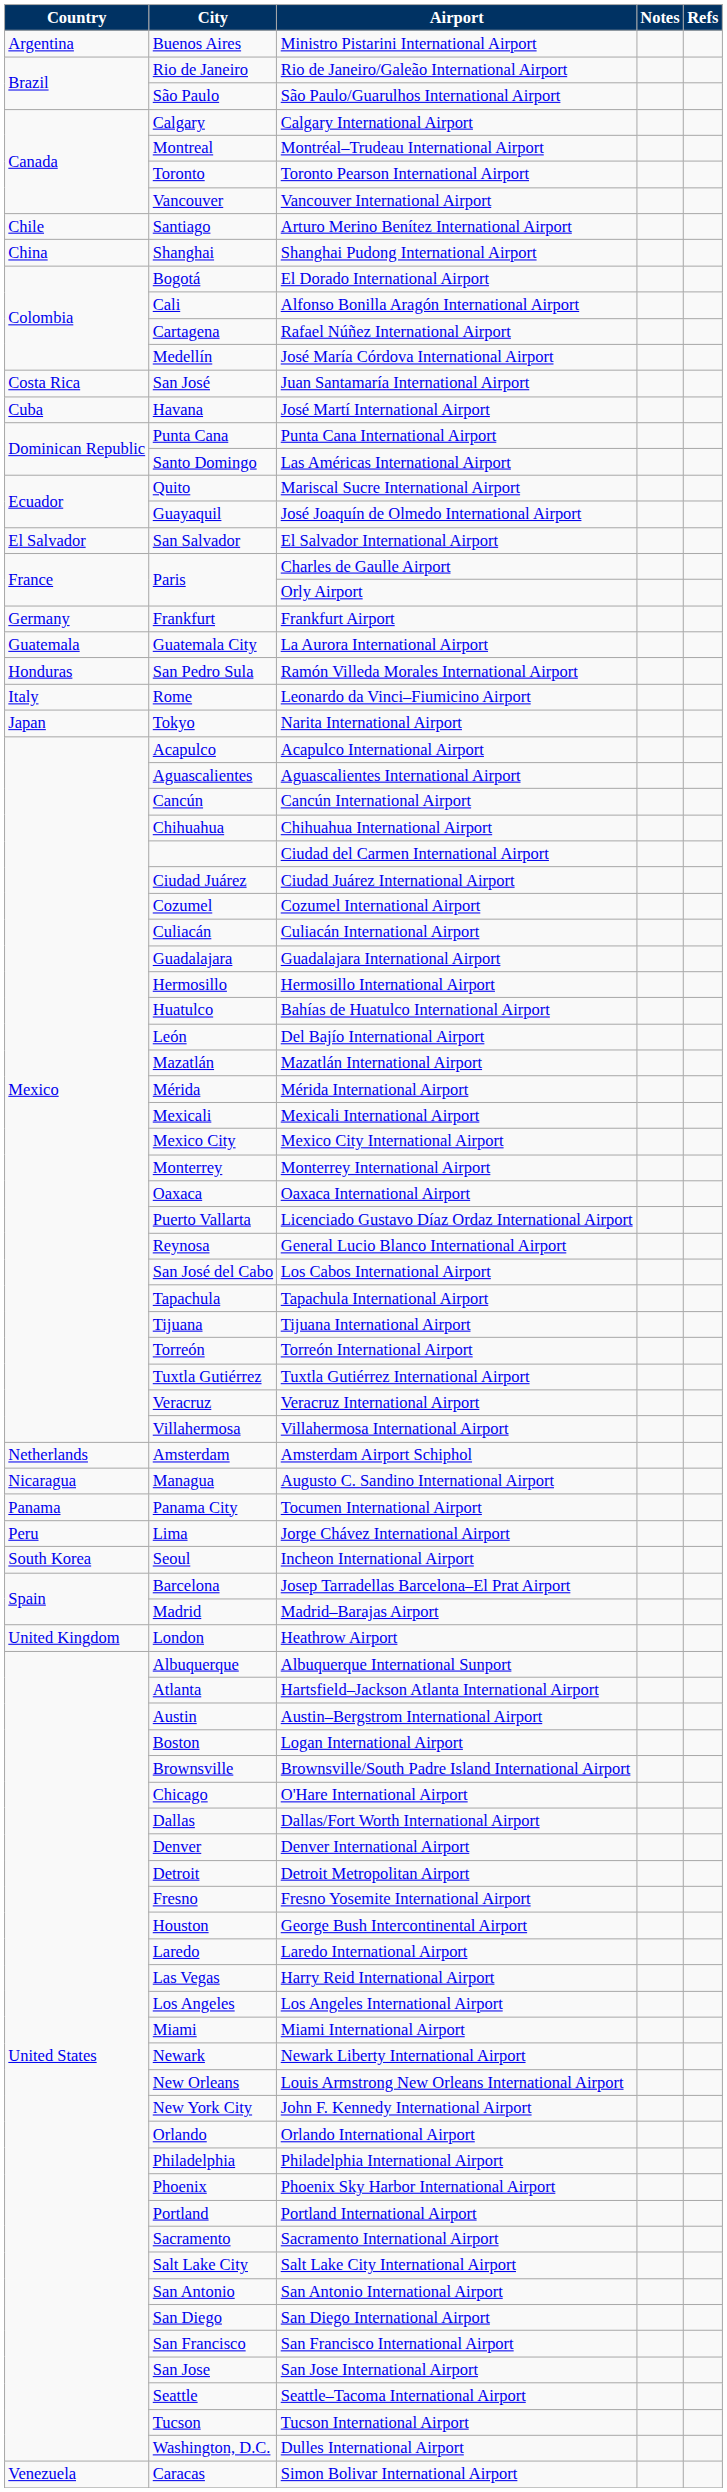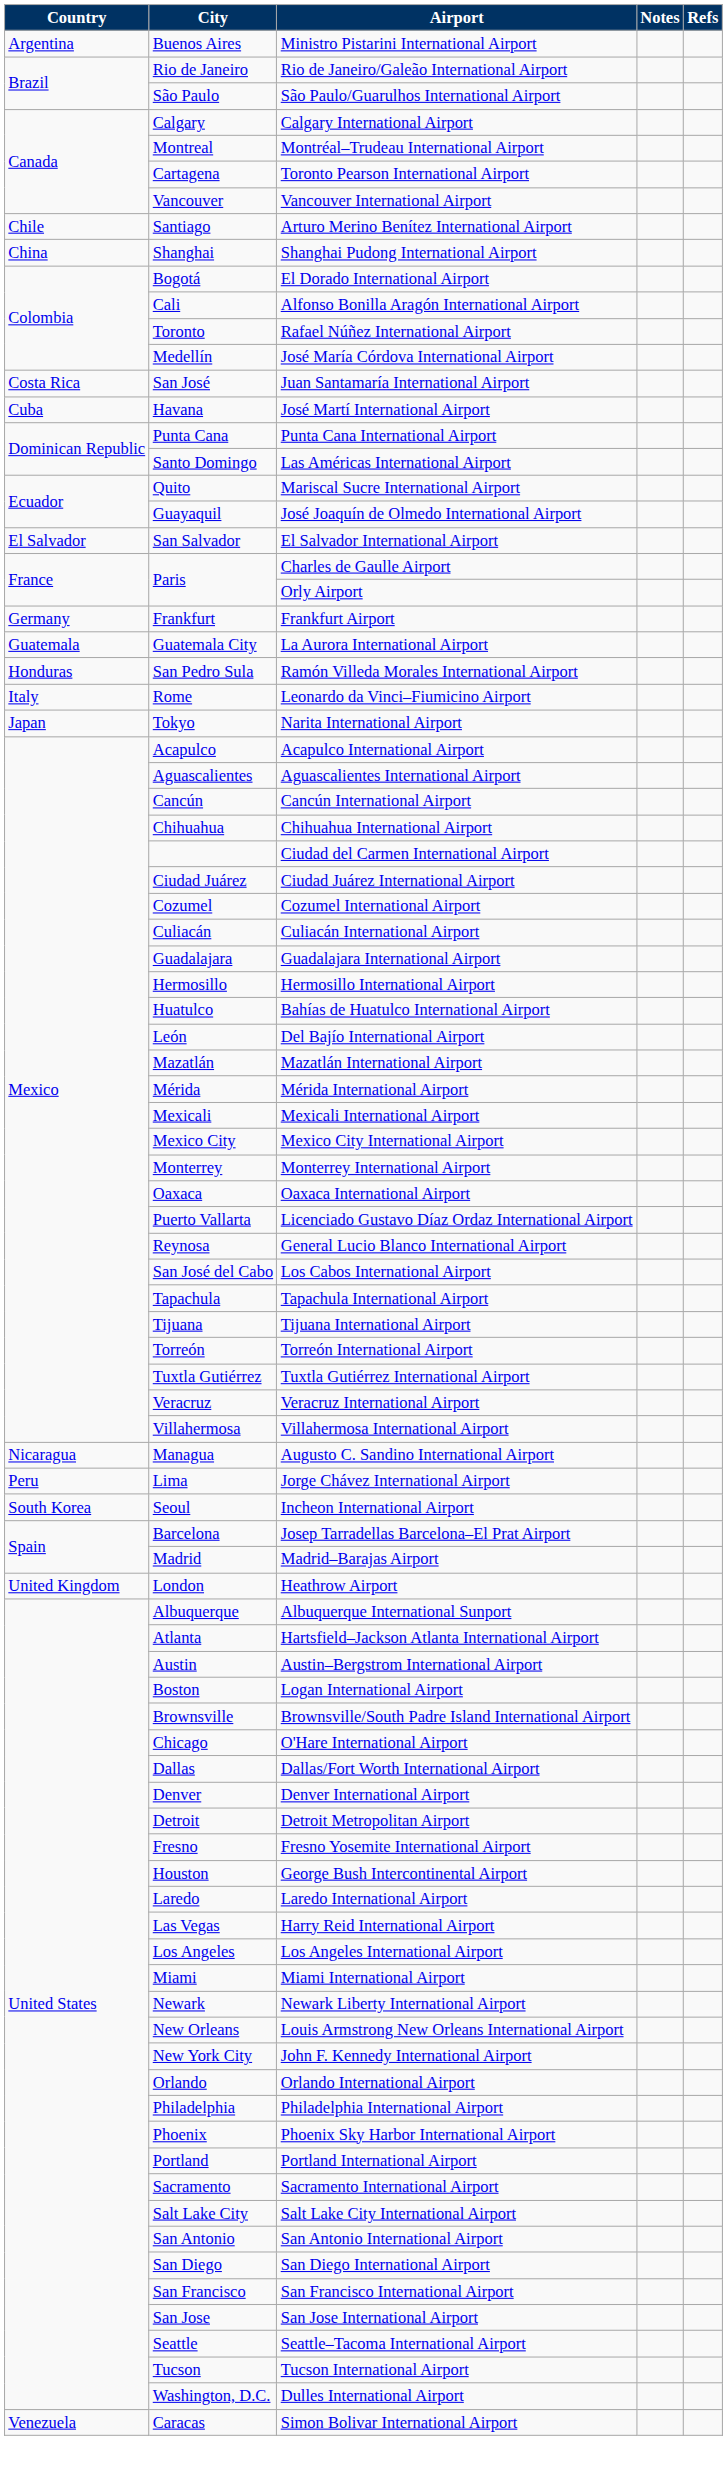Toronto Pearson International Airport | City: Toronto -> Cartagena
Rafael Núñez International Airport | City: Cartagena -> Toronto
- row: Netherlands | Amsterdam | Amsterdam Airport Schiphol
- row: Panama | Panama City | Tocumen International Airport
